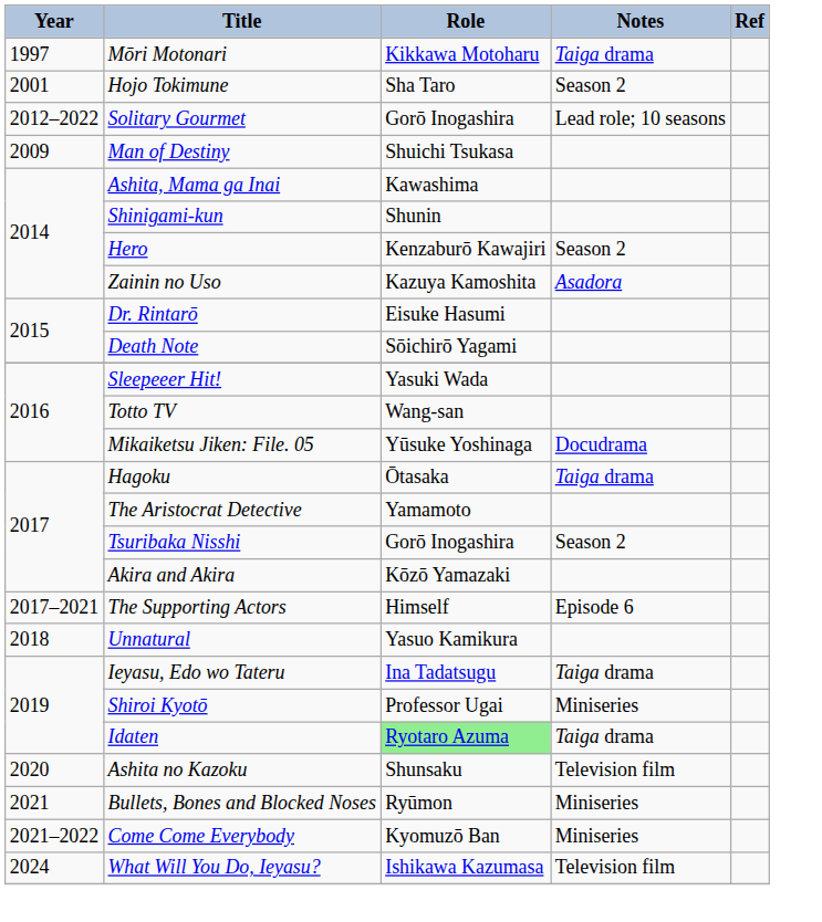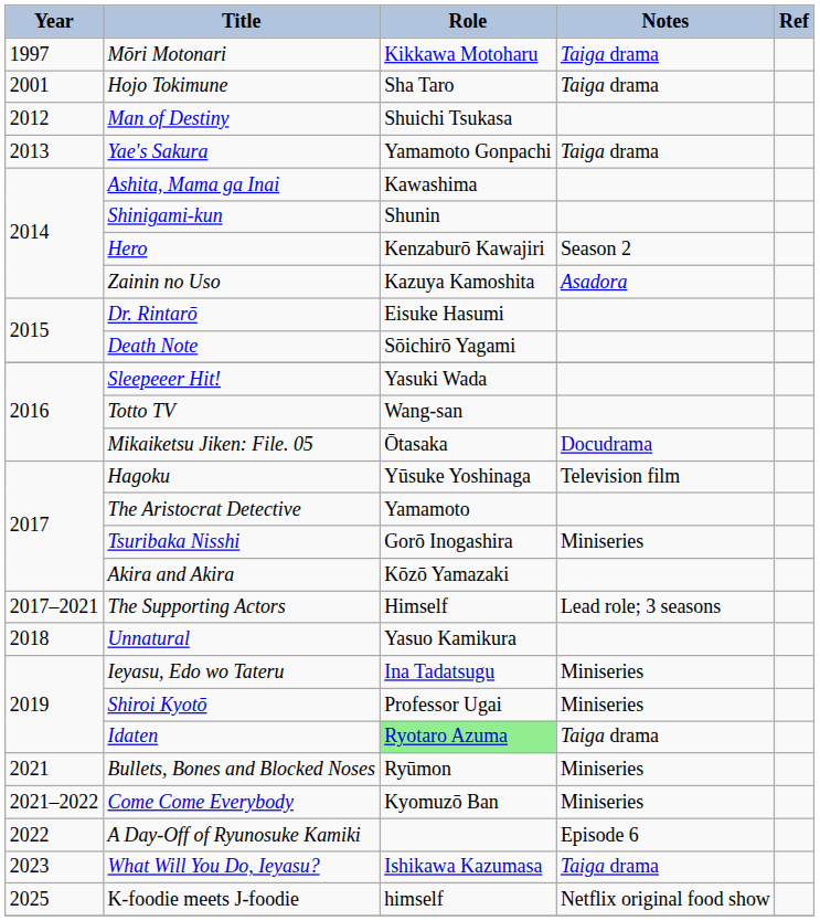Hojo Tokimune | Notes: Season 2 -> Taiga drama
- row: 2012–2022 | Solitary Gourmet | Gorō Inogashira | Lead role; 10 seasons
Man of Destiny | Year: 2009 -> 2012
+ row: 2013 | Yae's Sakura | Yamamoto Gonpachi | Taiga drama
Mikaiketsu Jiken: File. 05 | Role: Yūsuke Yoshinaga -> Ōtasaka
Hagoku | Role: Ōtasaka -> Yūsuke Yoshinaga
Hagoku | Notes: Taiga drama -> Television film
Tsuribaka Nisshi | Notes: Season 2 -> Miniseries
The Supporting Actors | Notes: Episode 6 -> Lead role; 3 seasons
Ieyasu, Edo wo Tateru | Notes: Taiga drama -> Miniseries
- row: 2020 | Ashita no Kazoku | Shunsaku | Television film
+ row: 2022 | A Day-Off of Ryunosuke Kamiki | Episode 6
What Will You Do, Ieyasu? | Year: 2024 -> 2023
What Will You Do, Ieyasu? | Notes: Television film -> Taiga drama
+ row: 2025 | K-foodie meets J-foodie | himself | Netflix original food show
